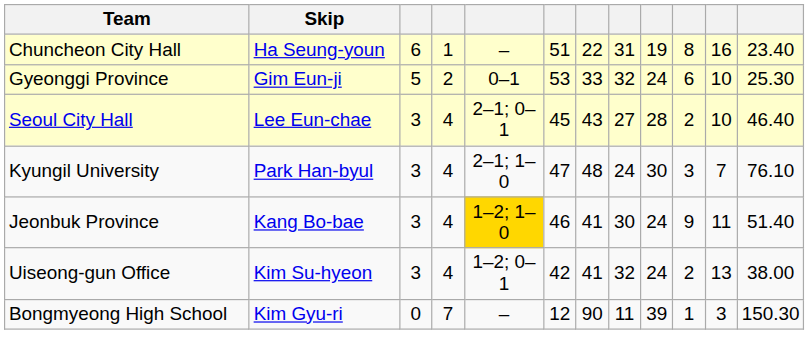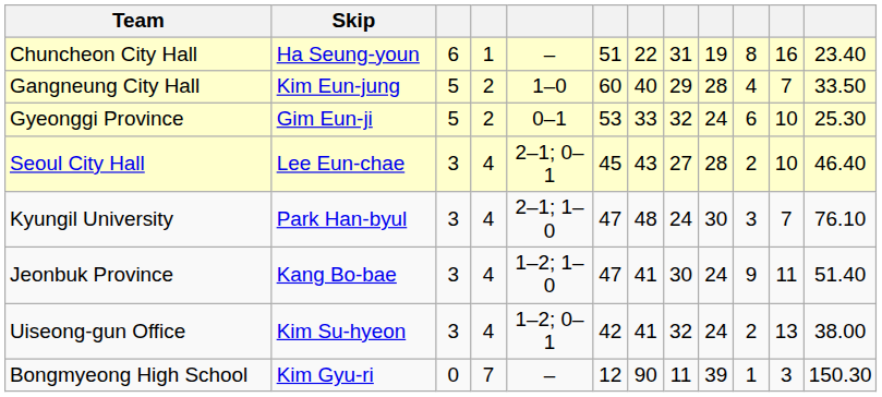+ row: Gangneung City Hall | Kim Eun-jung | 5 | 2 | 1–0 | 60 | 40 | 29 | 28 | 4 | 7 | 33.50
Jeonbuk Province | column 5: gold background -> no background
Jeonbuk Province | column 6: 46 -> 47
